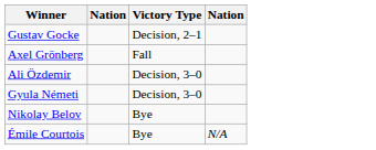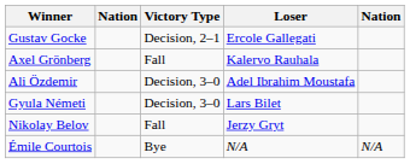+ column: Loser | Ercole Gallegati | Kalervo Rauhala | Adel Ibrahim Moustafa | Lars Bilet | Jerzy Gryt | N/A
Nikolay Belov | Victory Type: Bye -> Fall
